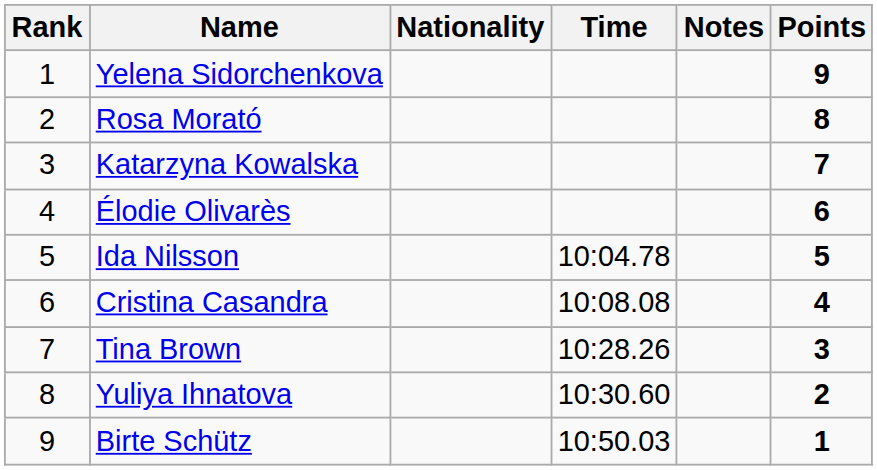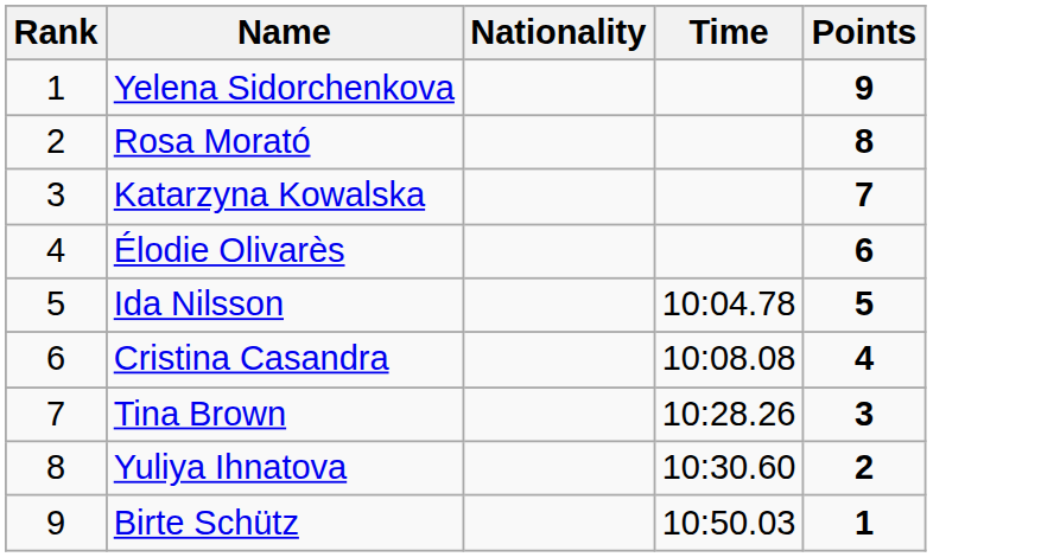- column: Notes
